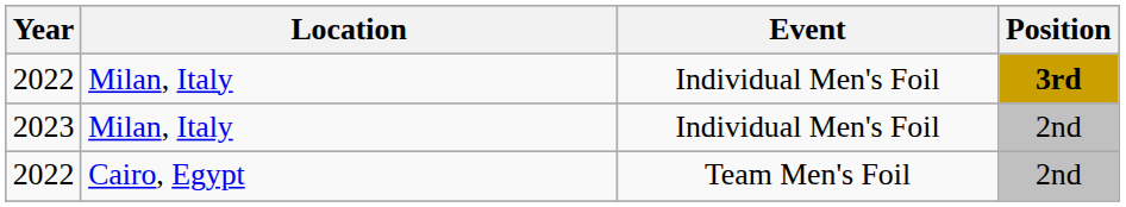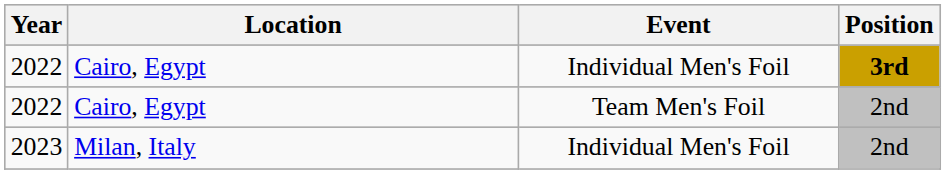2022 / Individual Men's Foil | Location: Milan, Italy -> Cairo, Egypt
rows swapped: 2022 / Team Men's Foil <-> 2023
